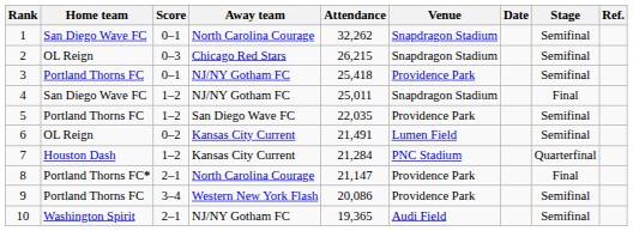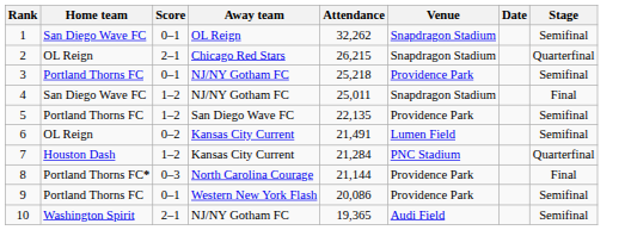- column: Ref.
1 | Away team: North Carolina Courage -> OL Reign
2 | Score: 0–3 -> 2–1
2 | Stage: Semifinal -> Quarterfinal
3 | Attendance: 25,418 -> 25,218
5 | Attendance: 22,035 -> 22,135
8 | Score: 2–1 -> 0–3
8 | Attendance: 21,147 -> 21,144
9 | Score: 3–4 -> 0–1
